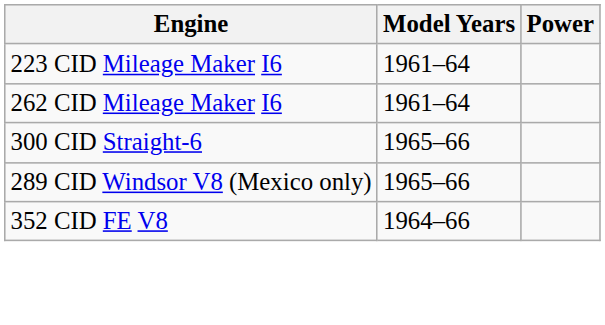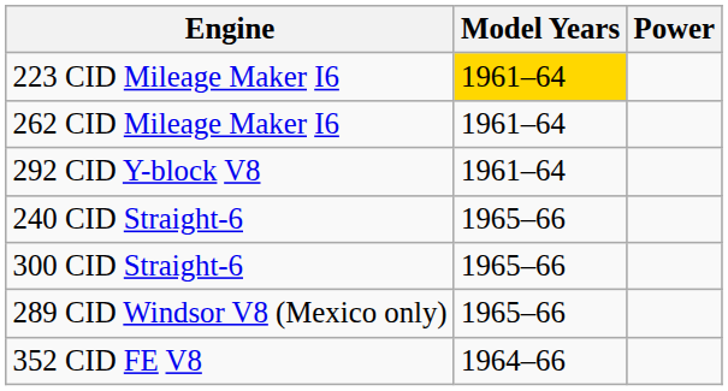223 CID Mileage Maker I6 | Model Years: no background -> gold background
+ row: 292 CID Y-block V8 | 1961–64
+ row: 240 CID Straight-6 | 1965–66
